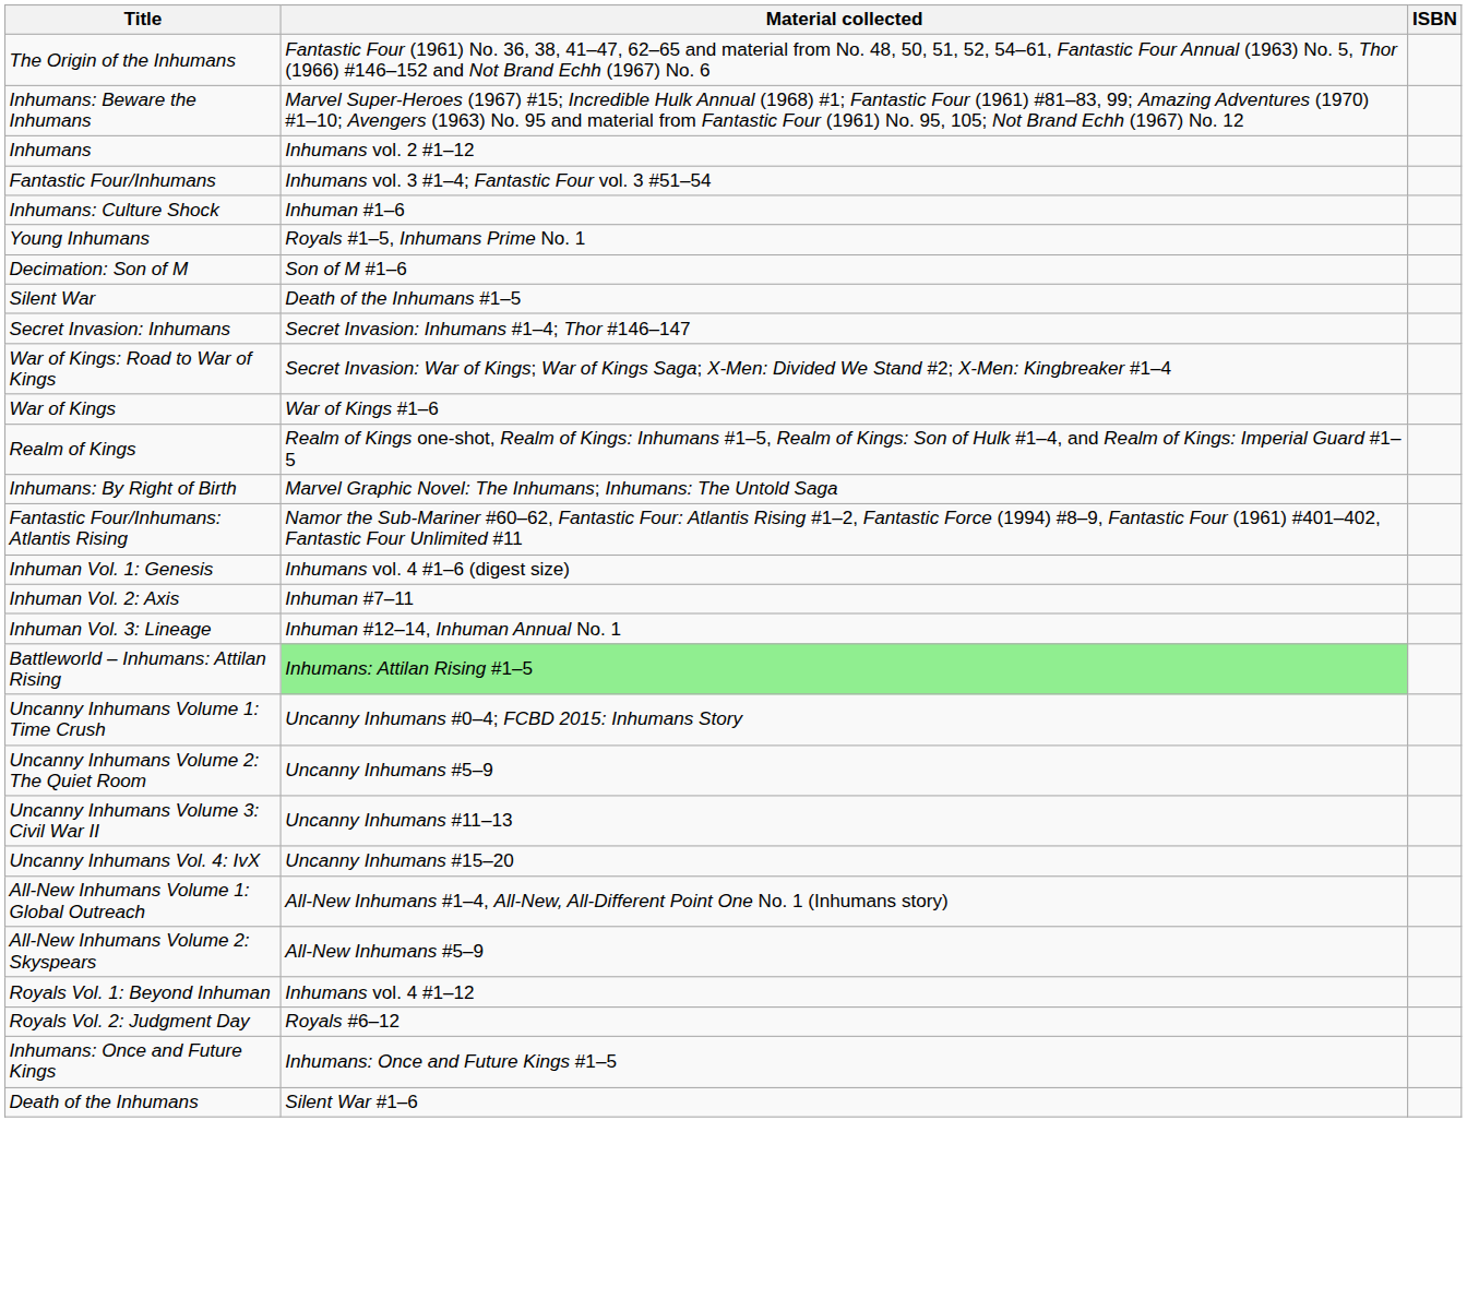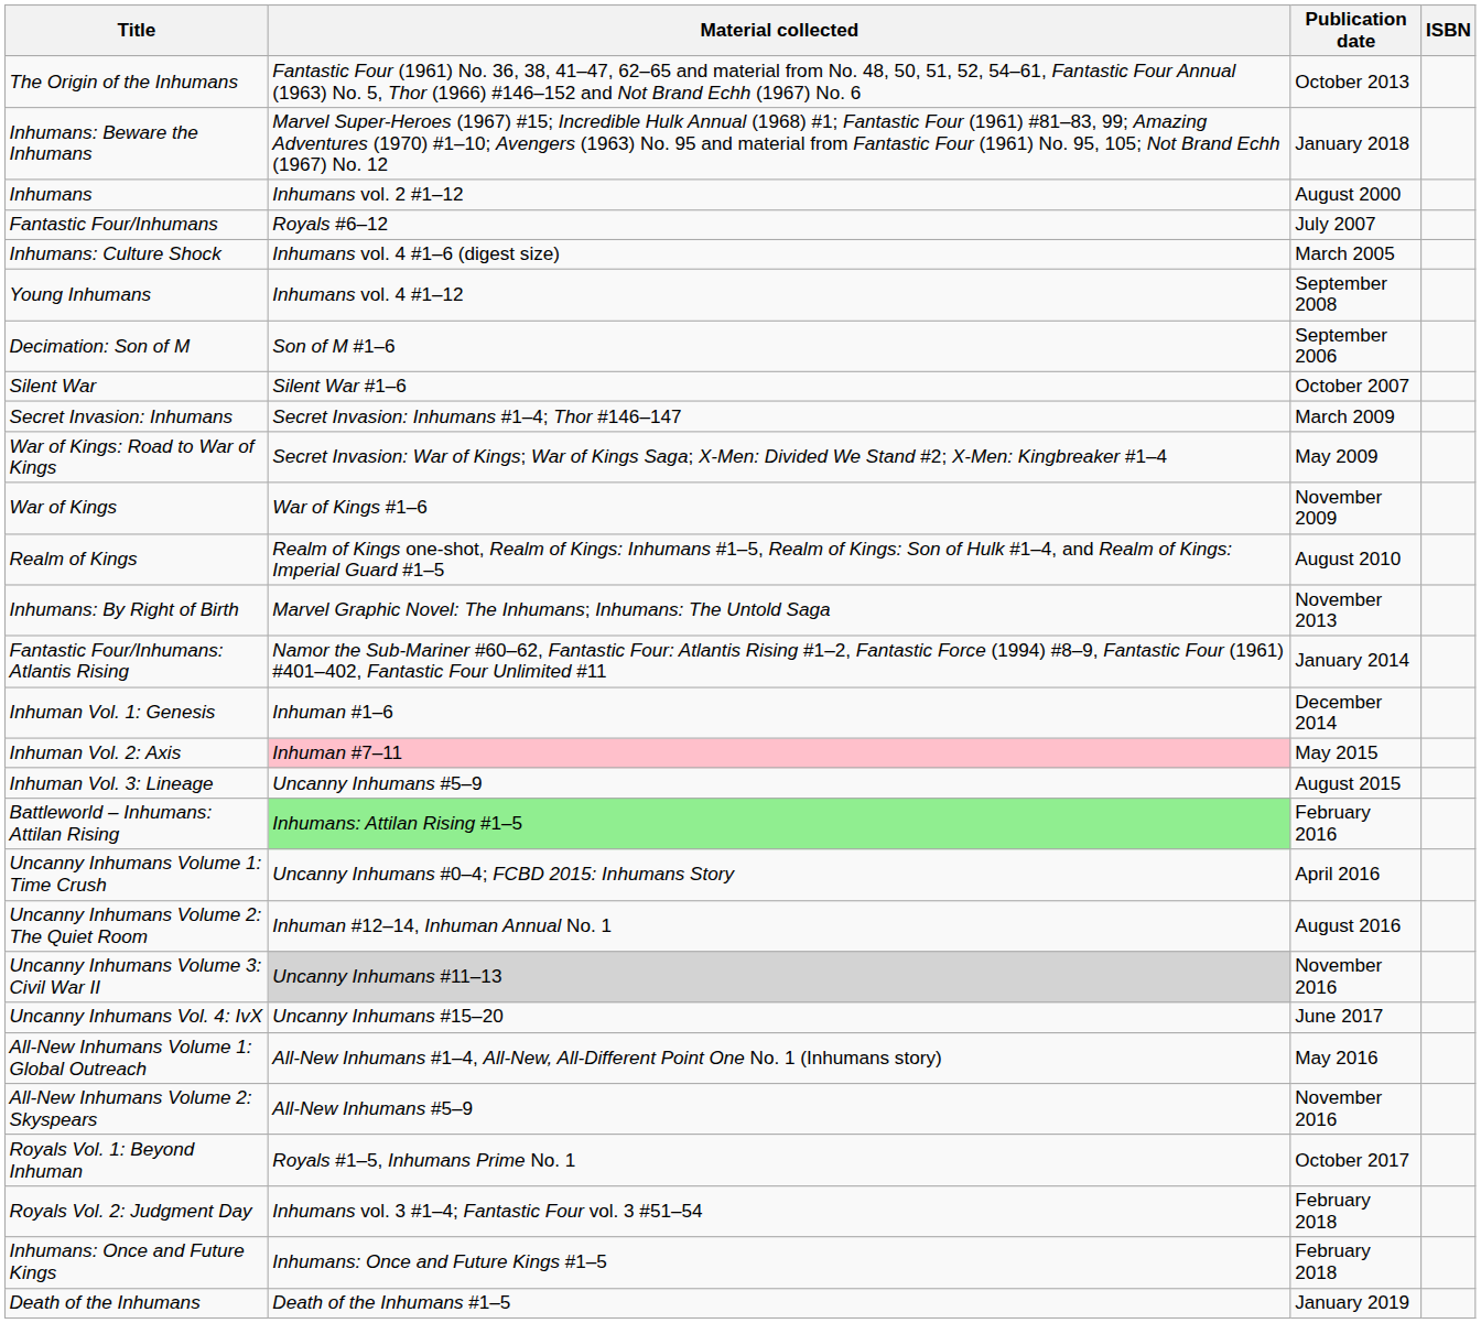+ column: Publication date | October 2013 | January 2018 | August 2000 | July 2007 | March 2005 | September 2008 | September 2006 | October 2007 | March 2009 | May 2009 | November 2009 | August 2010 | November 2013 | January 2014 | December 2014 | May 2015 | August 2015 | February 2016 | April 2016 | August 2016 | November 2016 | June 2017 | May 2016 | November 2016 | October 2017 | February 2018 | February 2018 | January 2019
Fantastic Four/Inhumans | Material collected: Inhumans vol. 3 #1–4; Fantastic Four vol. 3 #51–54 -> Royals #6–12
Inhumans: Culture Shock | Material collected: Inhuman #1–6 -> Inhumans vol. 4 #1–6 (digest size)
Young Inhumans | Material collected: Royals #1–5, Inhumans Prime No. 1 -> Inhumans vol. 4 #1–12
Silent War | Material collected: Death of the Inhumans #1–5 -> Silent War #1–6
Inhuman Vol. 1: Genesis | Material collected: Inhumans vol. 4 #1–6 (digest size) -> Inhuman #1–6
Inhuman Vol. 2: Axis | Material collected: no background -> pink background
Inhuman Vol. 3: Lineage | Material collected: Inhuman #12–14, Inhuman Annual No. 1 -> Uncanny Inhumans #5–9
Uncanny Inhumans Volume 2: The Quiet Room | Material collected: Uncanny Inhumans #5–9 -> Inhuman #12–14, Inhuman Annual No. 1
Uncanny Inhumans Volume 3: Civil War II | Material collected: no background -> lightgrey background
Royals Vol. 1: Beyond Inhuman | Material collected: Inhumans vol. 4 #1–12 -> Royals #1–5, Inhumans Prime No. 1
Royals Vol. 2: Judgment Day | Material collected: Royals #6–12 -> Inhumans vol. 3 #1–4; Fantastic Four vol. 3 #51–54
Death of the Inhumans | Material collected: Silent War #1–6 -> Death of the Inhumans #1–5
